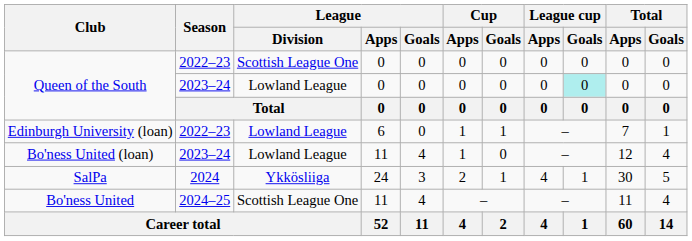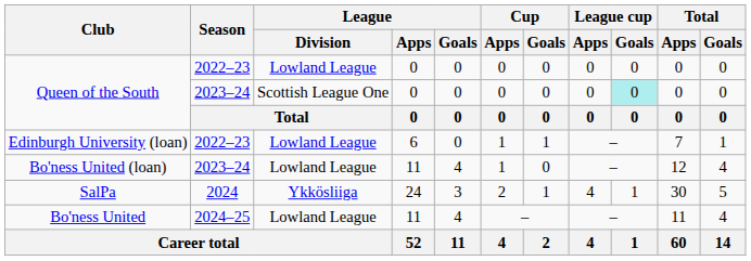Queen of the South / 2022–23 | League / Division: Scottish League One -> Lowland League
Queen of the South / 2023–24 | League / Division: Lowland League -> Scottish League One
Bo'ness United | League / Division: Scottish League One -> Lowland League
